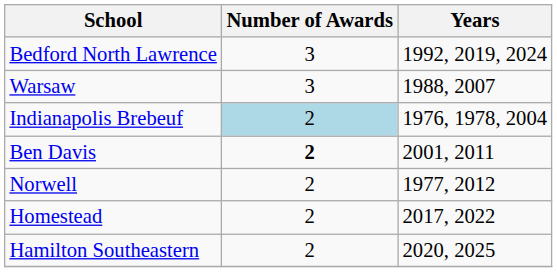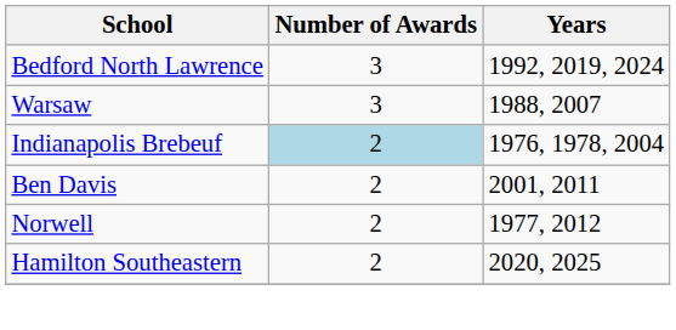Ben Davis | Number of Awards: bold -> normal
- row: Homestead | 2 | 2017, 2022
